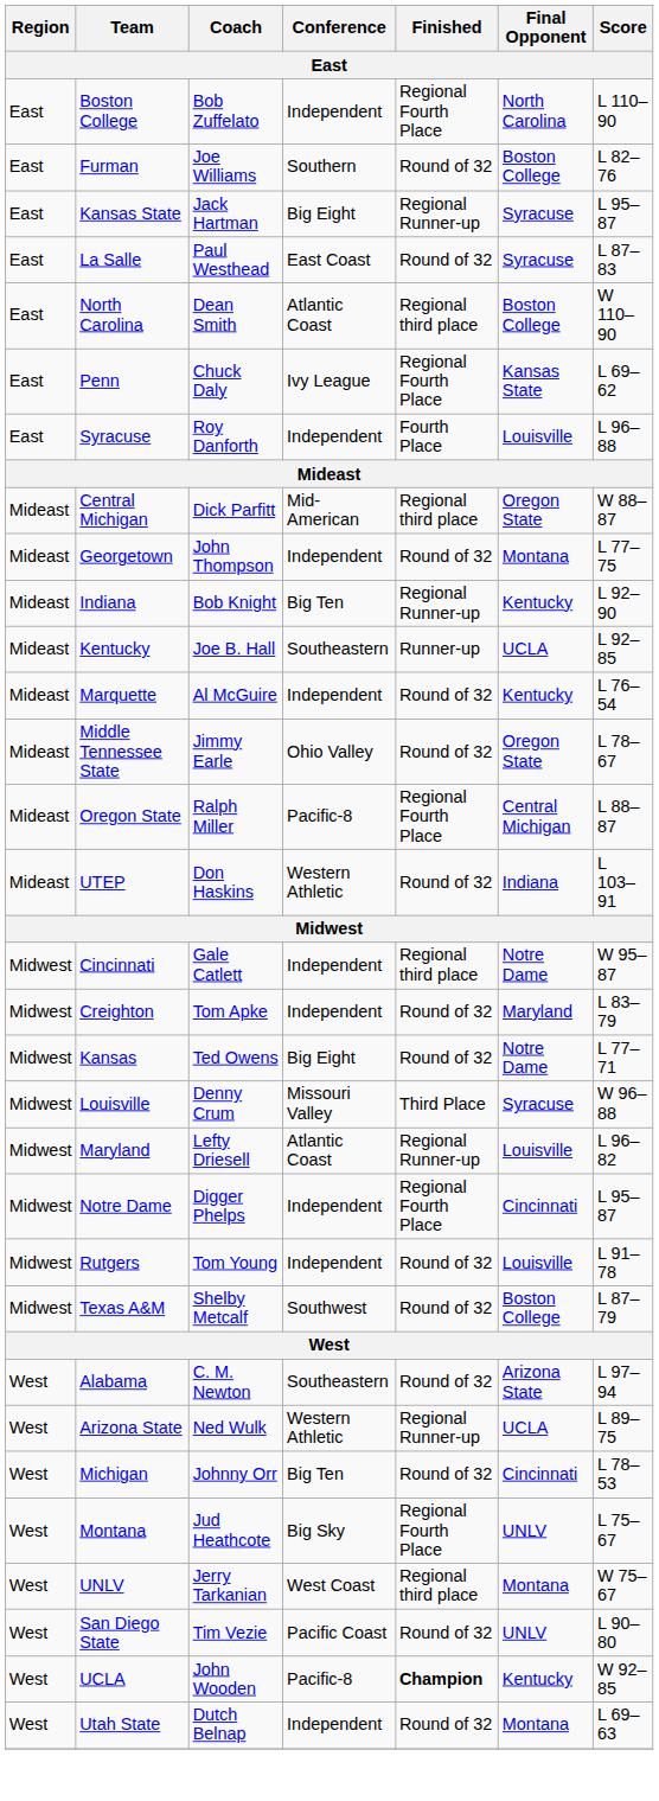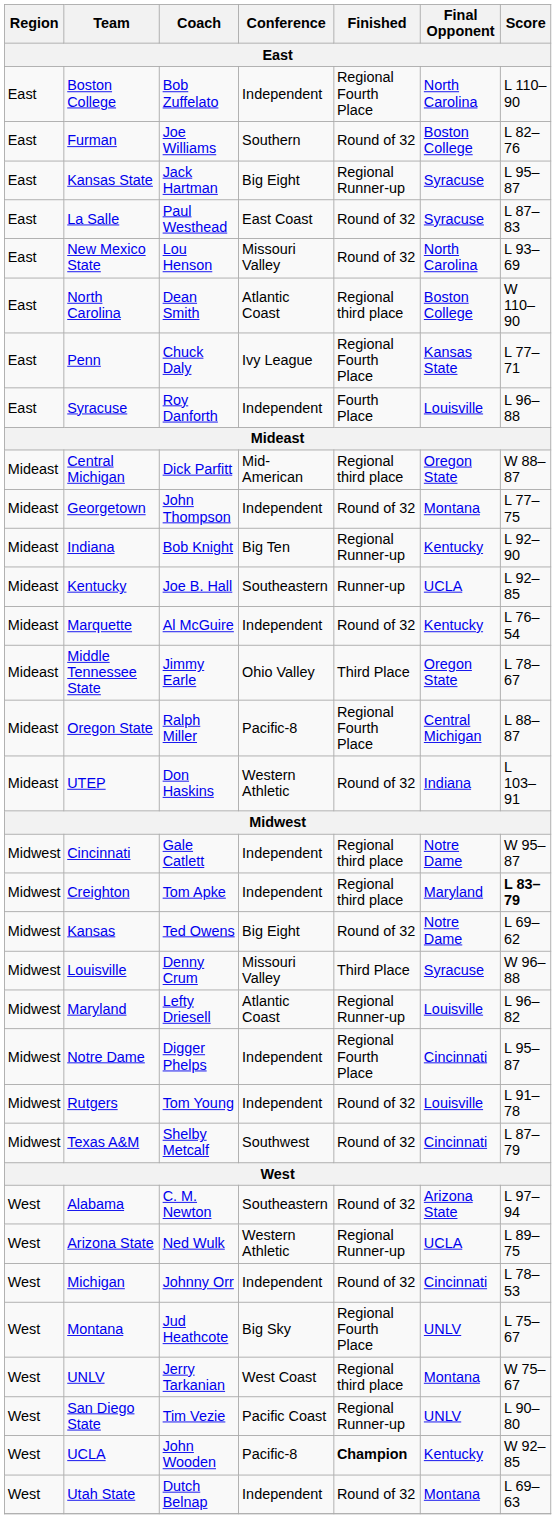+ row: East | New Mexico State | Lou Henson | Missouri Valley | Round of 32 | North Carolina | L 93–69
Penn | Score: L 69–62 -> L 77–71
Middle Tennessee State | Finished: Round of 32 -> Third Place
Creighton | Finished: Round of 32 -> Regional third place
Creighton | Score: normal -> bold
Kansas | Score: L 77–71 -> L 69–62
Texas A&M | Final Opponent: Boston College -> Cincinnati
Michigan | Conference: Big Ten -> Independent
San Diego State | Finished: Round of 32 -> Regional Runner-up
